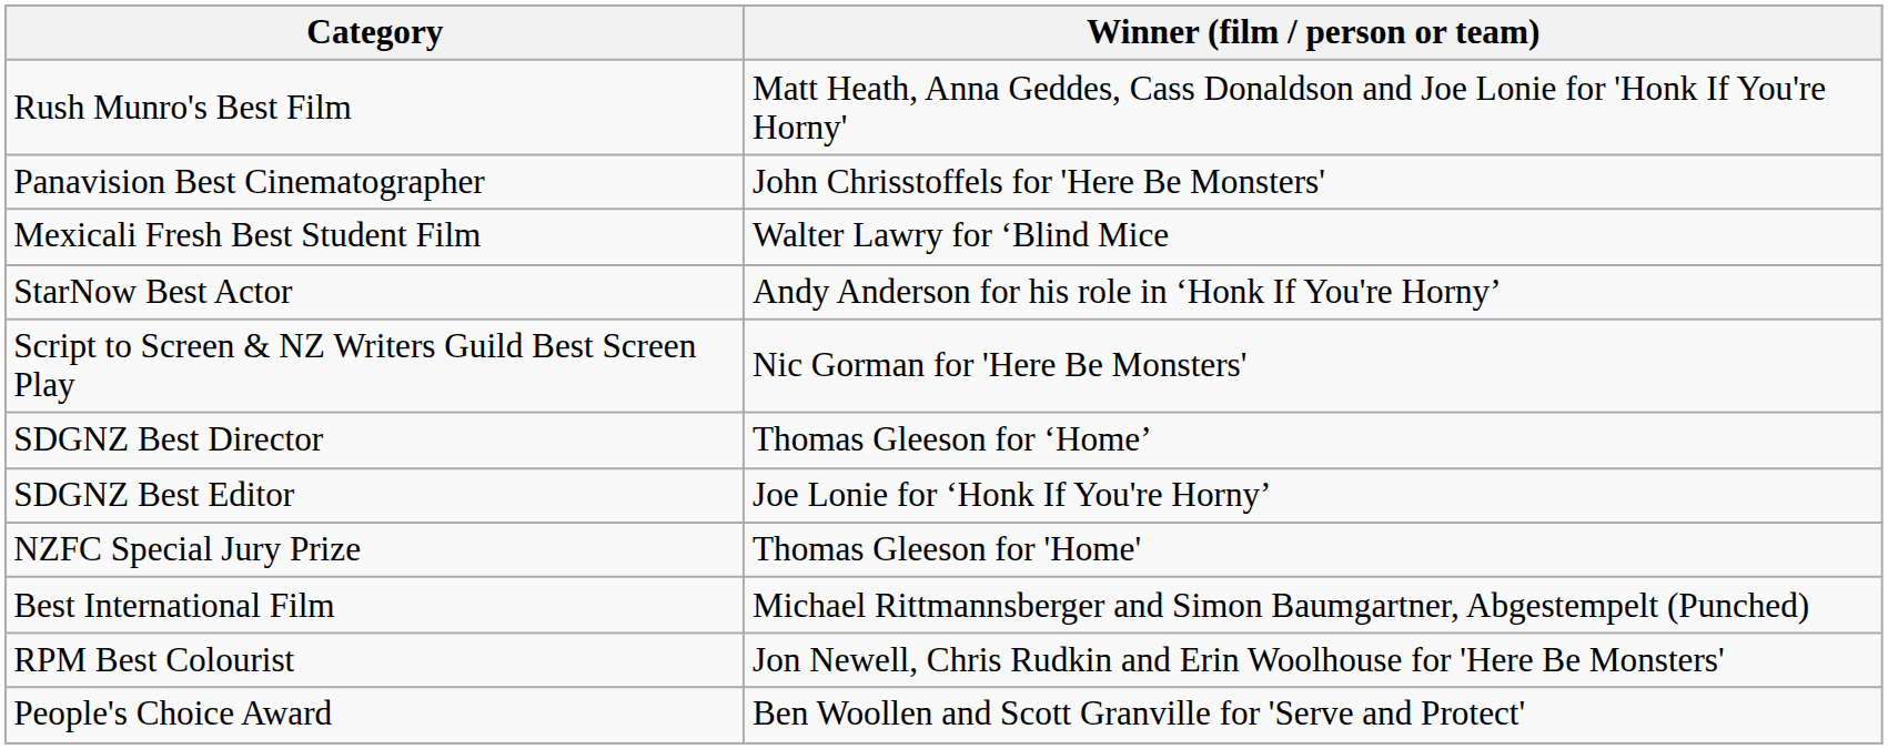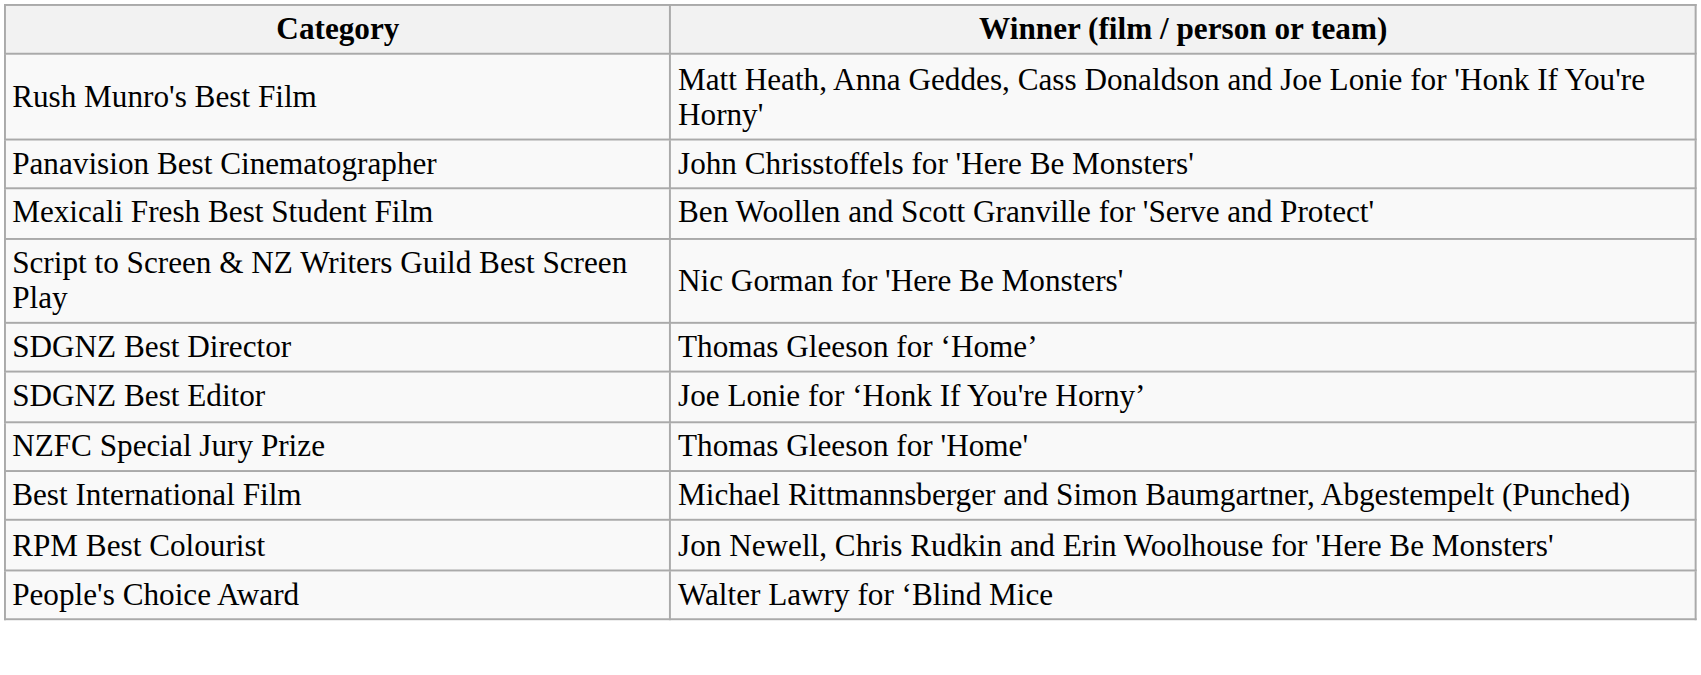Mexicali Fresh Best Student Film | Winner (film / person or team): Walter Lawry for ‘Blind Mice -> Ben Woollen and Scott Granville for 'Serve and Protect'
- row: StarNow Best Actor | Andy Anderson for his role in ‘Honk If You're Horny’
People's Choice Award | Winner (film / person or team): Ben Woollen and Scott Granville for 'Serve and Protect' -> Walter Lawry for ‘Blind Mice
